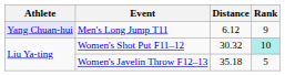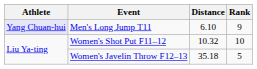Men's Long Jump T11 | Distance: 6.12 -> 6.10
Women's Shot Put F11–12 | Distance: 30.32 -> 10.32
Women's Shot Put F11–12 | Rank: paleturquoise background -> no background
